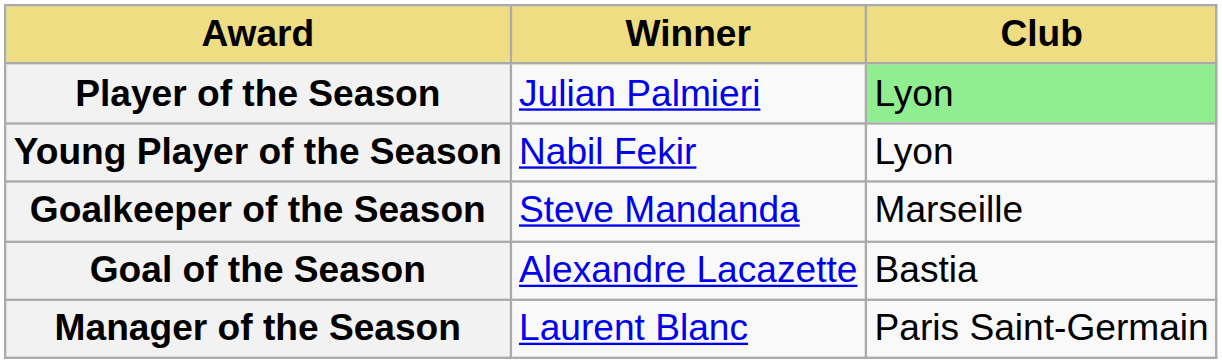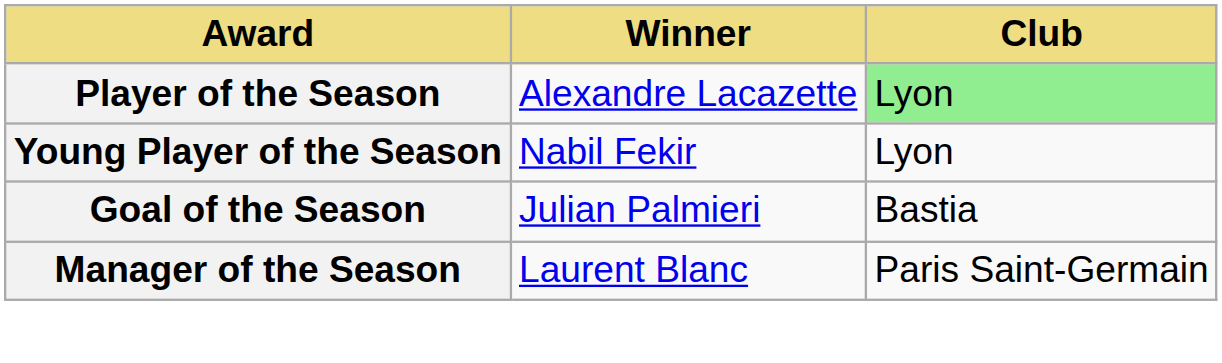Player of the Season | Winner: Julian Palmieri -> Alexandre Lacazette
- row: Goalkeeper of the Season | Steve Mandanda | Marseille
Goal of the Season | Winner: Alexandre Lacazette -> Julian Palmieri
